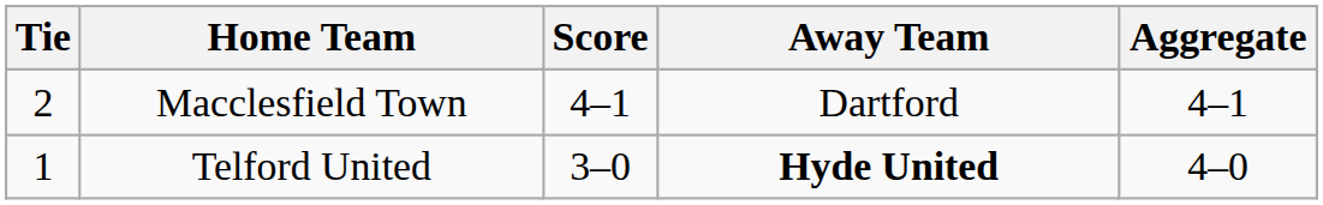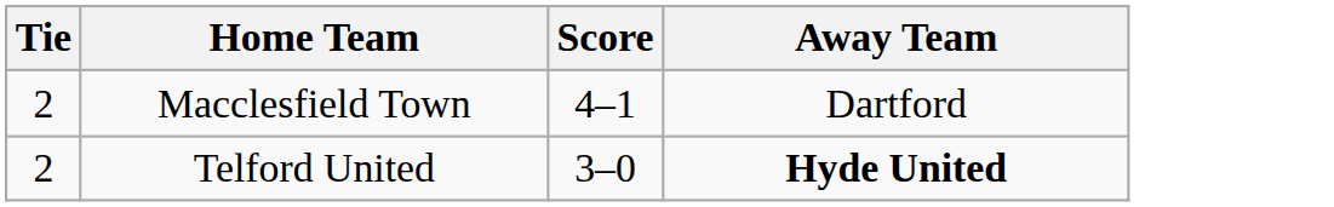- column: Aggregate | 4–1 | 4–0
Telford United | Tie: 1 -> 2
